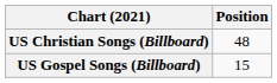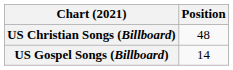US Gospel Songs (Billboard) | Position: 15 -> 14
